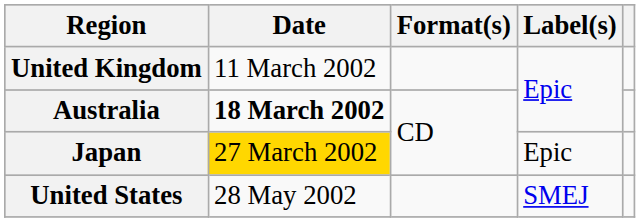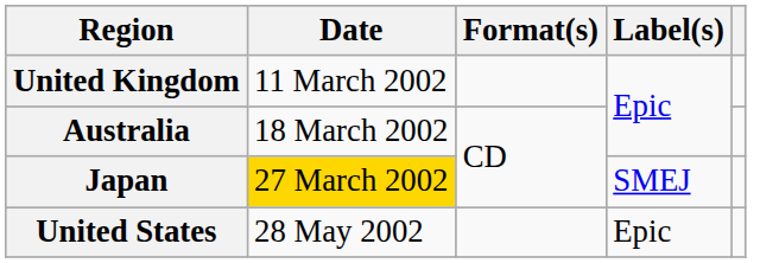Australia | Date: bold -> normal
Japan | Label(s): Epic -> SMEJ
United States | Label(s): SMEJ -> Epic
